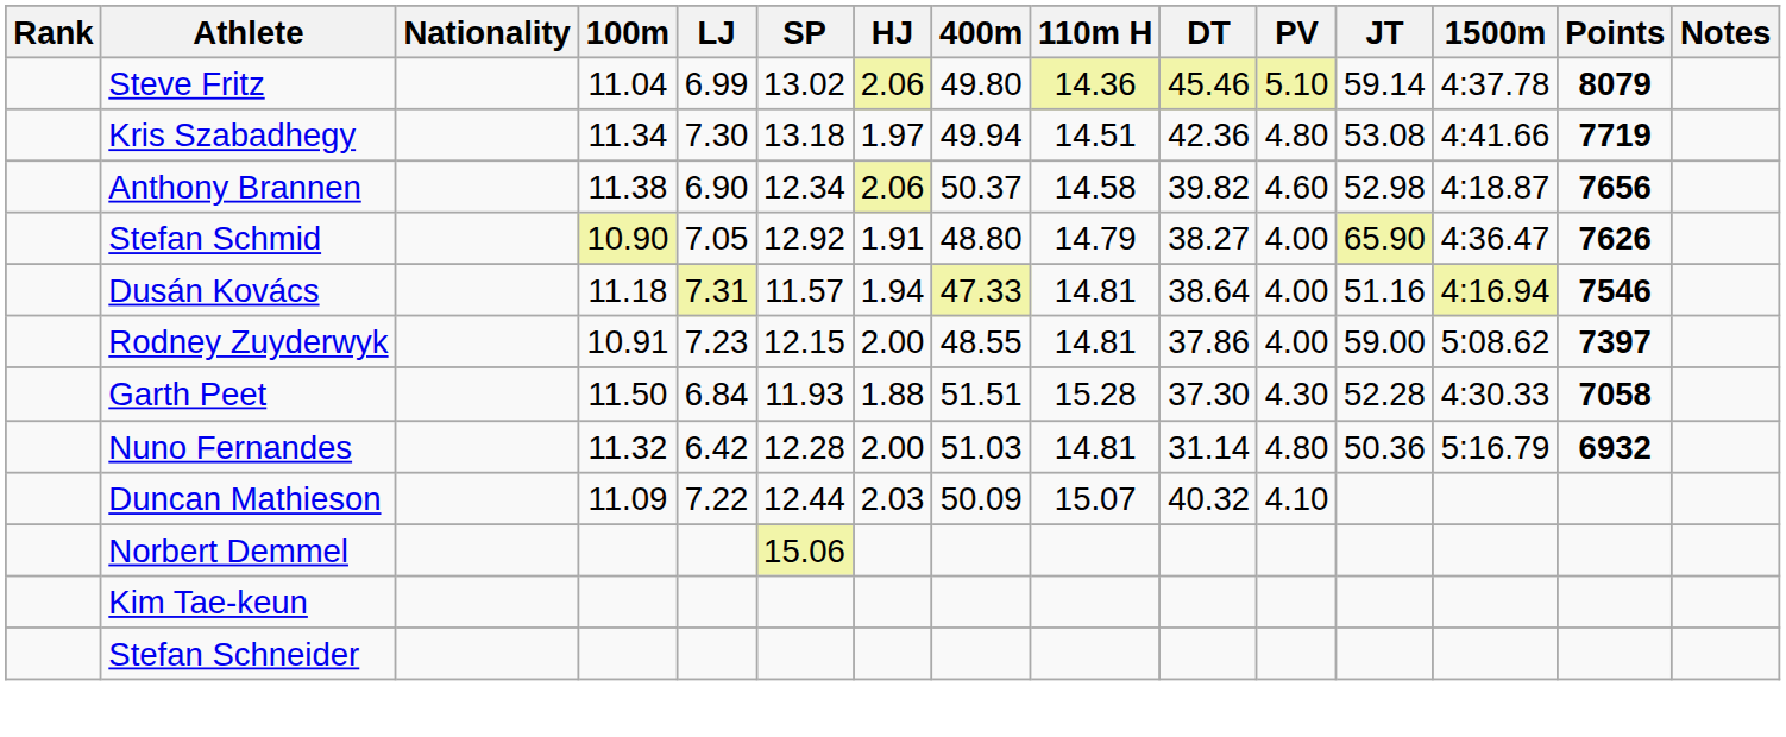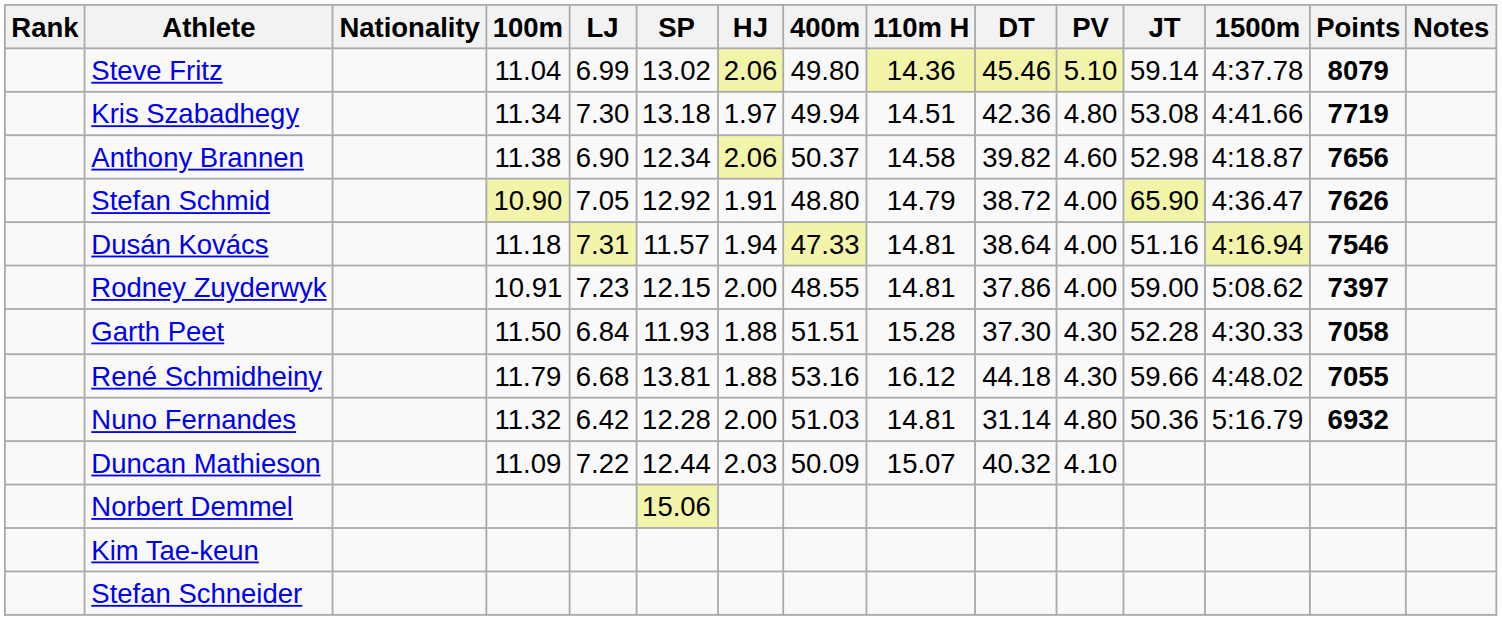Stefan Schmid | DT: 38.27 -> 38.72
+ row: René Schmidheiny | 11.79 | 6.68 | 13.81 | 1.88 | 53.16 | 16.12 | 44.18 | 4.30 | 59.66 | 4:48.02 | 7055
